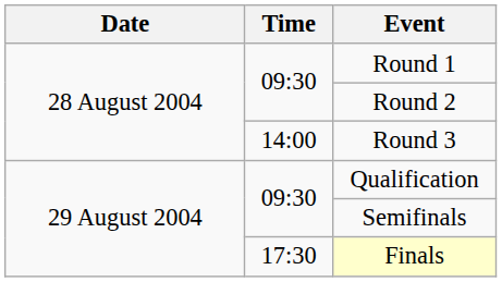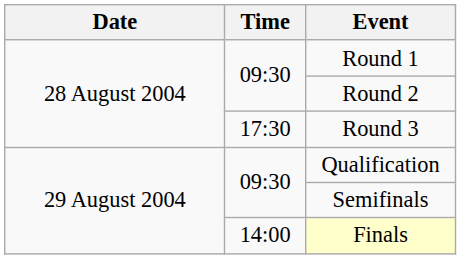Round 3 | Time: 14:00 -> 17:30
Finals | Time: 17:30 -> 14:00
